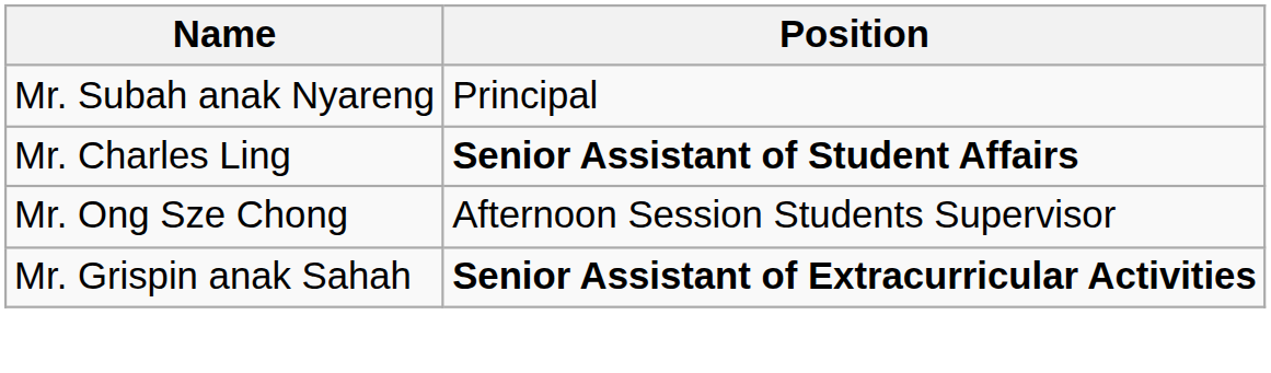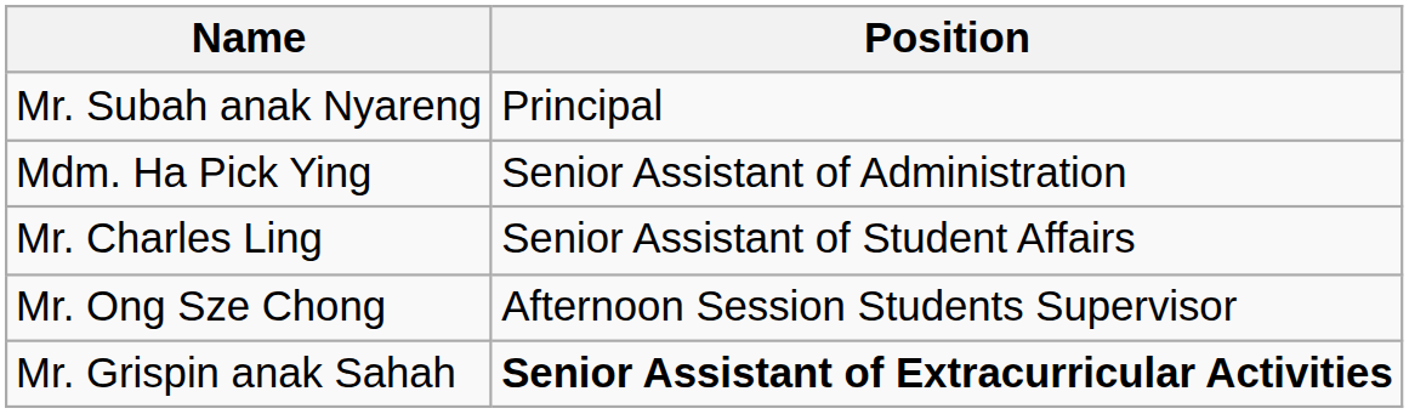+ row: Mdm. Ha Pick Ying | Senior Assistant of Administration
Mr. Charles Ling | Position: bold -> normal
